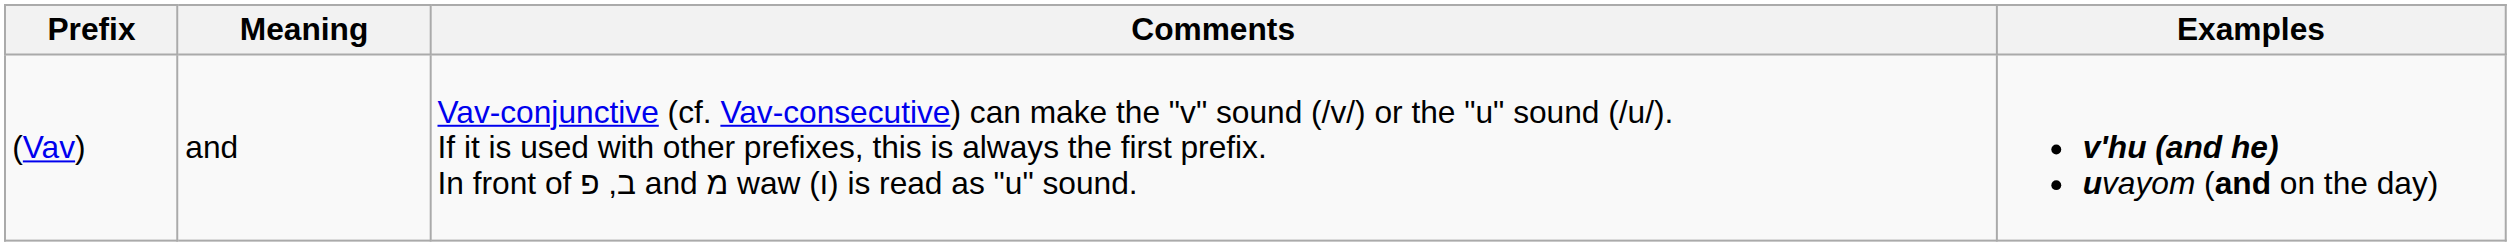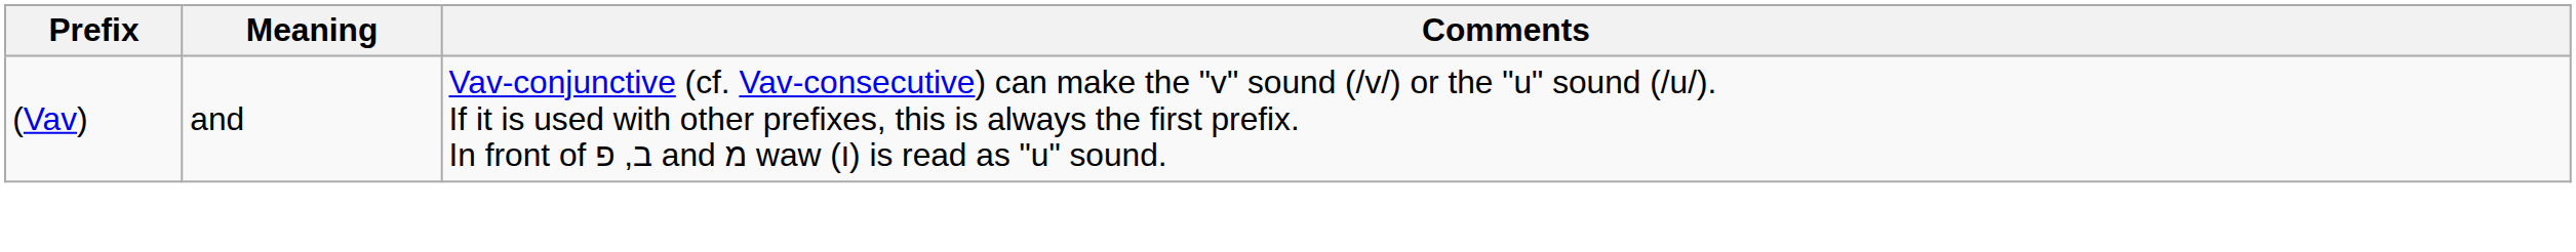- column: Examples | v'hu (and he) uvayom (and on the day)
